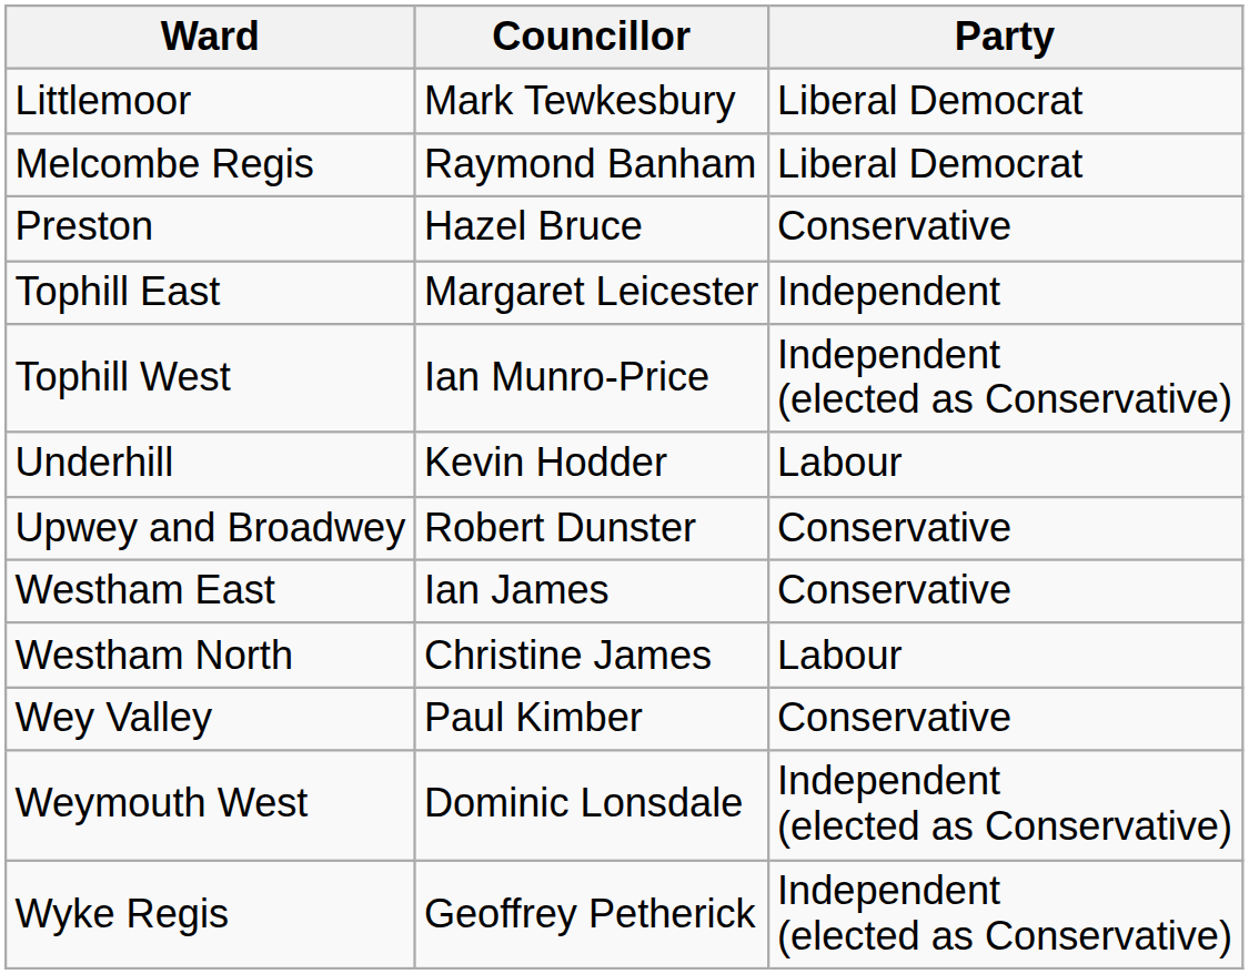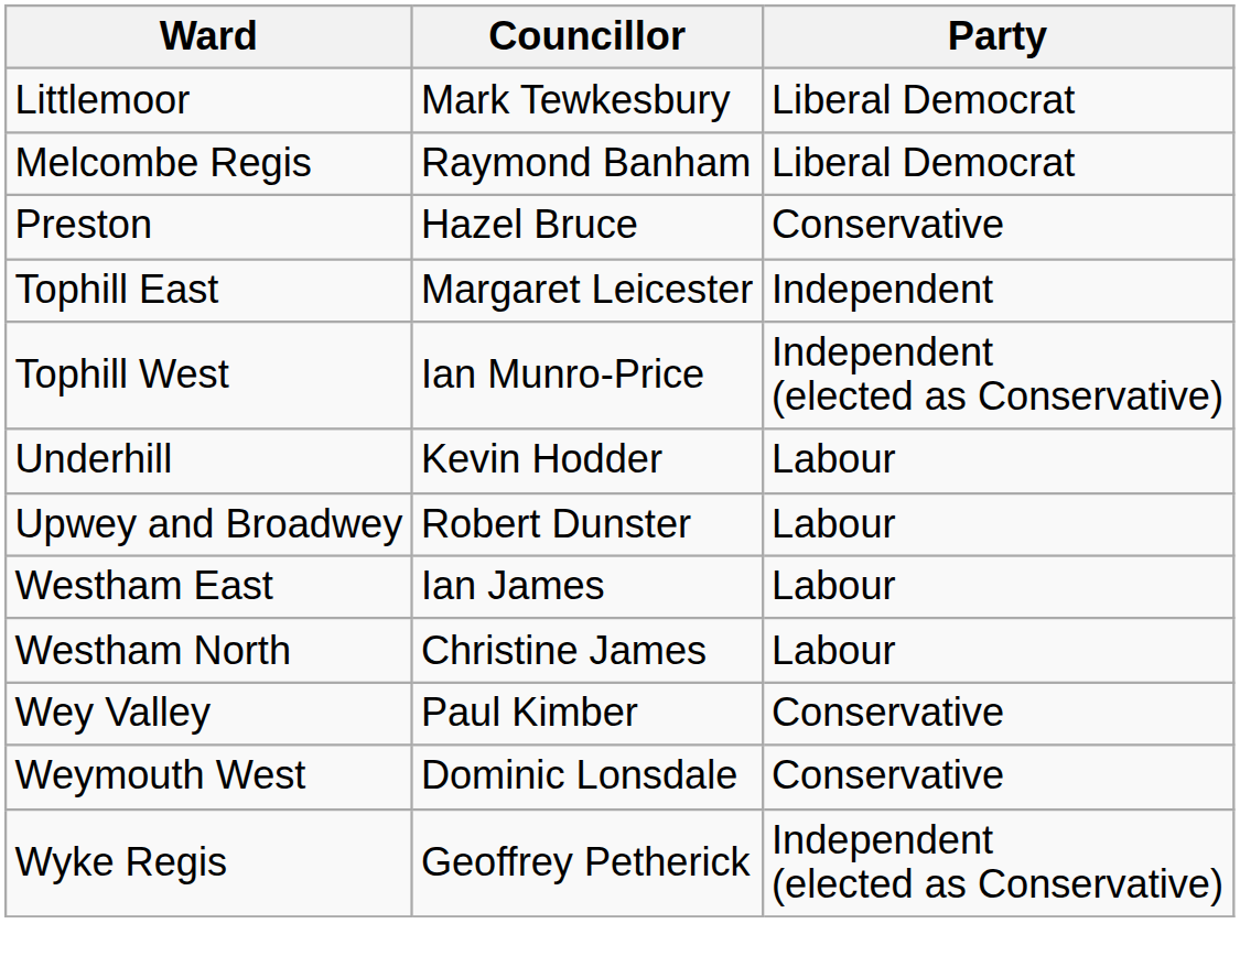Upwey and Broadwey | Party: Conservative -> Labour
Westham East | Party: Conservative -> Labour
Weymouth West | Party: Independent (elected as Conservative) -> Conservative
